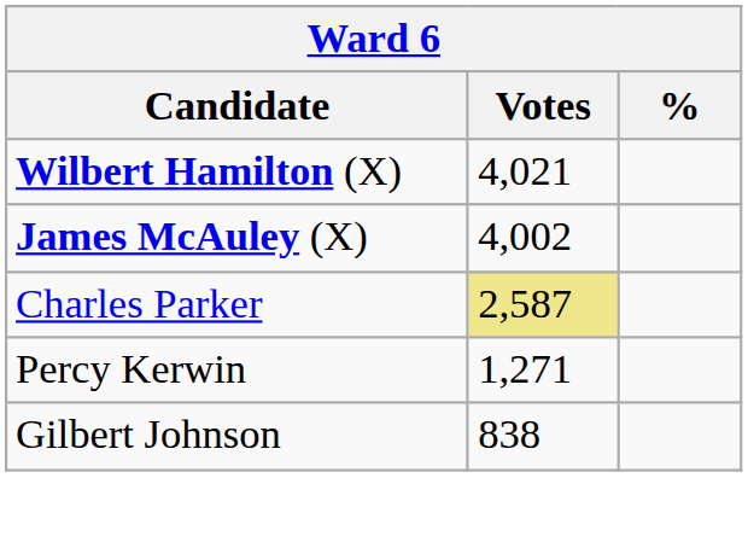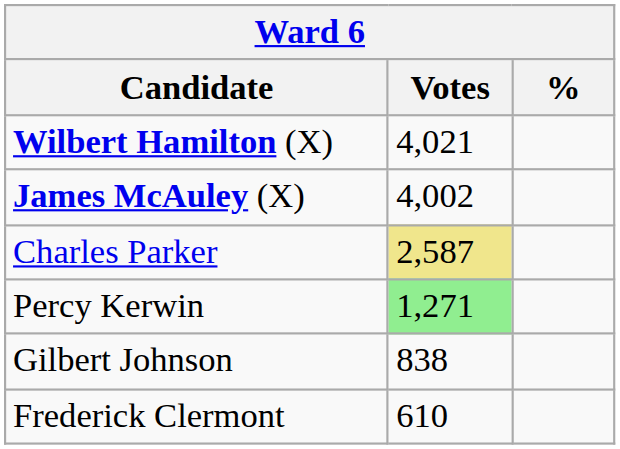Percy Kerwin | Votes: no background -> lightgreen background
+ row: Frederick Clermont | 610
